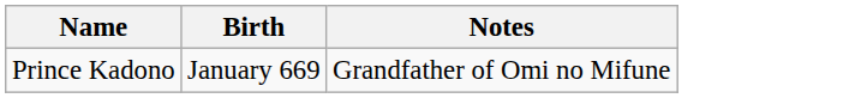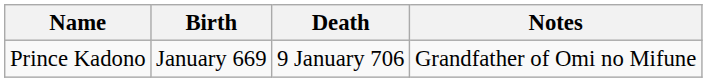+ column: Death | 9 January 706
